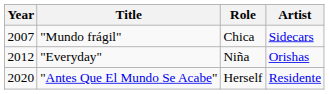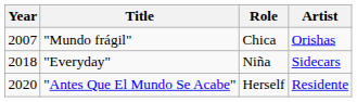"Mundo frágil" | Artist: Sidecars -> Orishas
"Everyday" | Year: 2012 -> 2018
"Everyday" | Artist: Orishas -> Sidecars
